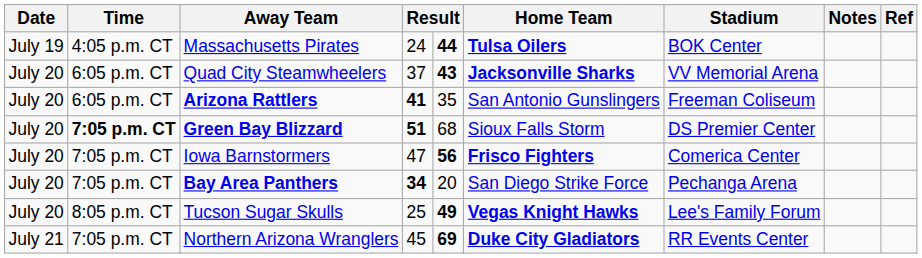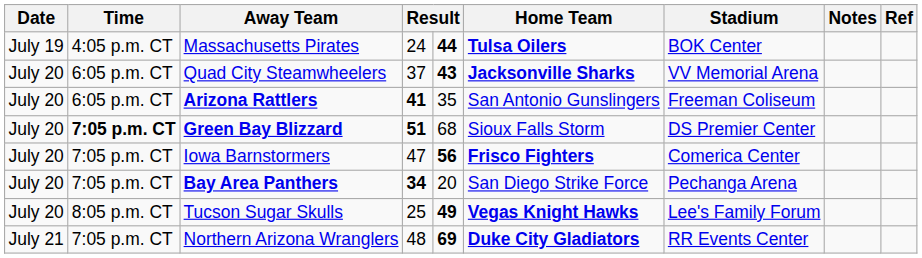Northern Arizona Wranglers | column 4: 45 -> 48
